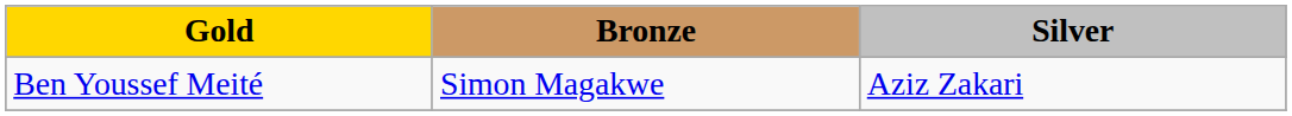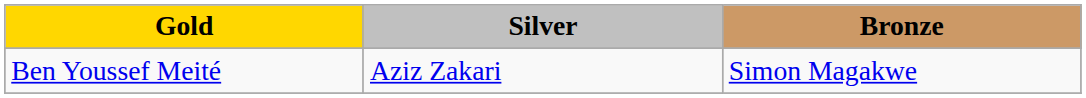columns swapped: Silver <-> Bronze
